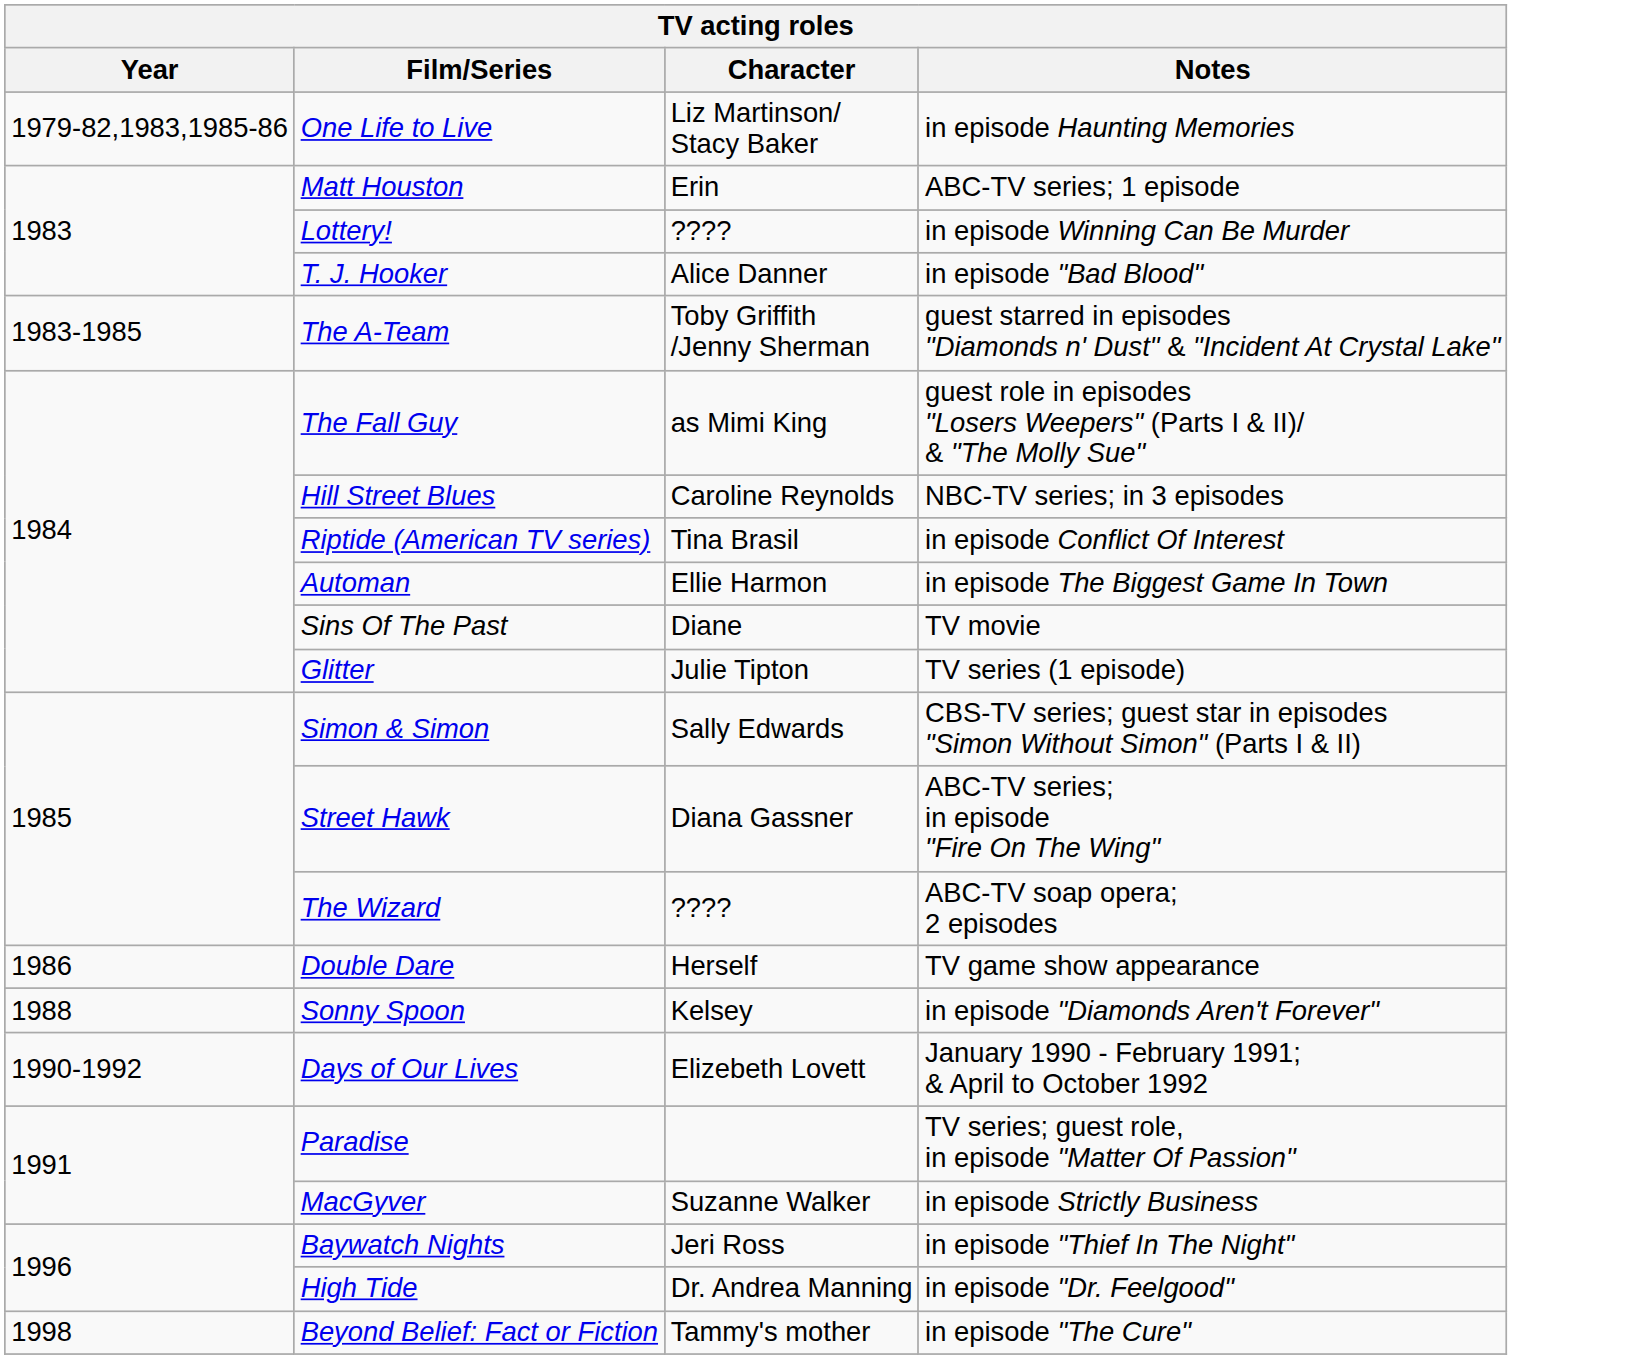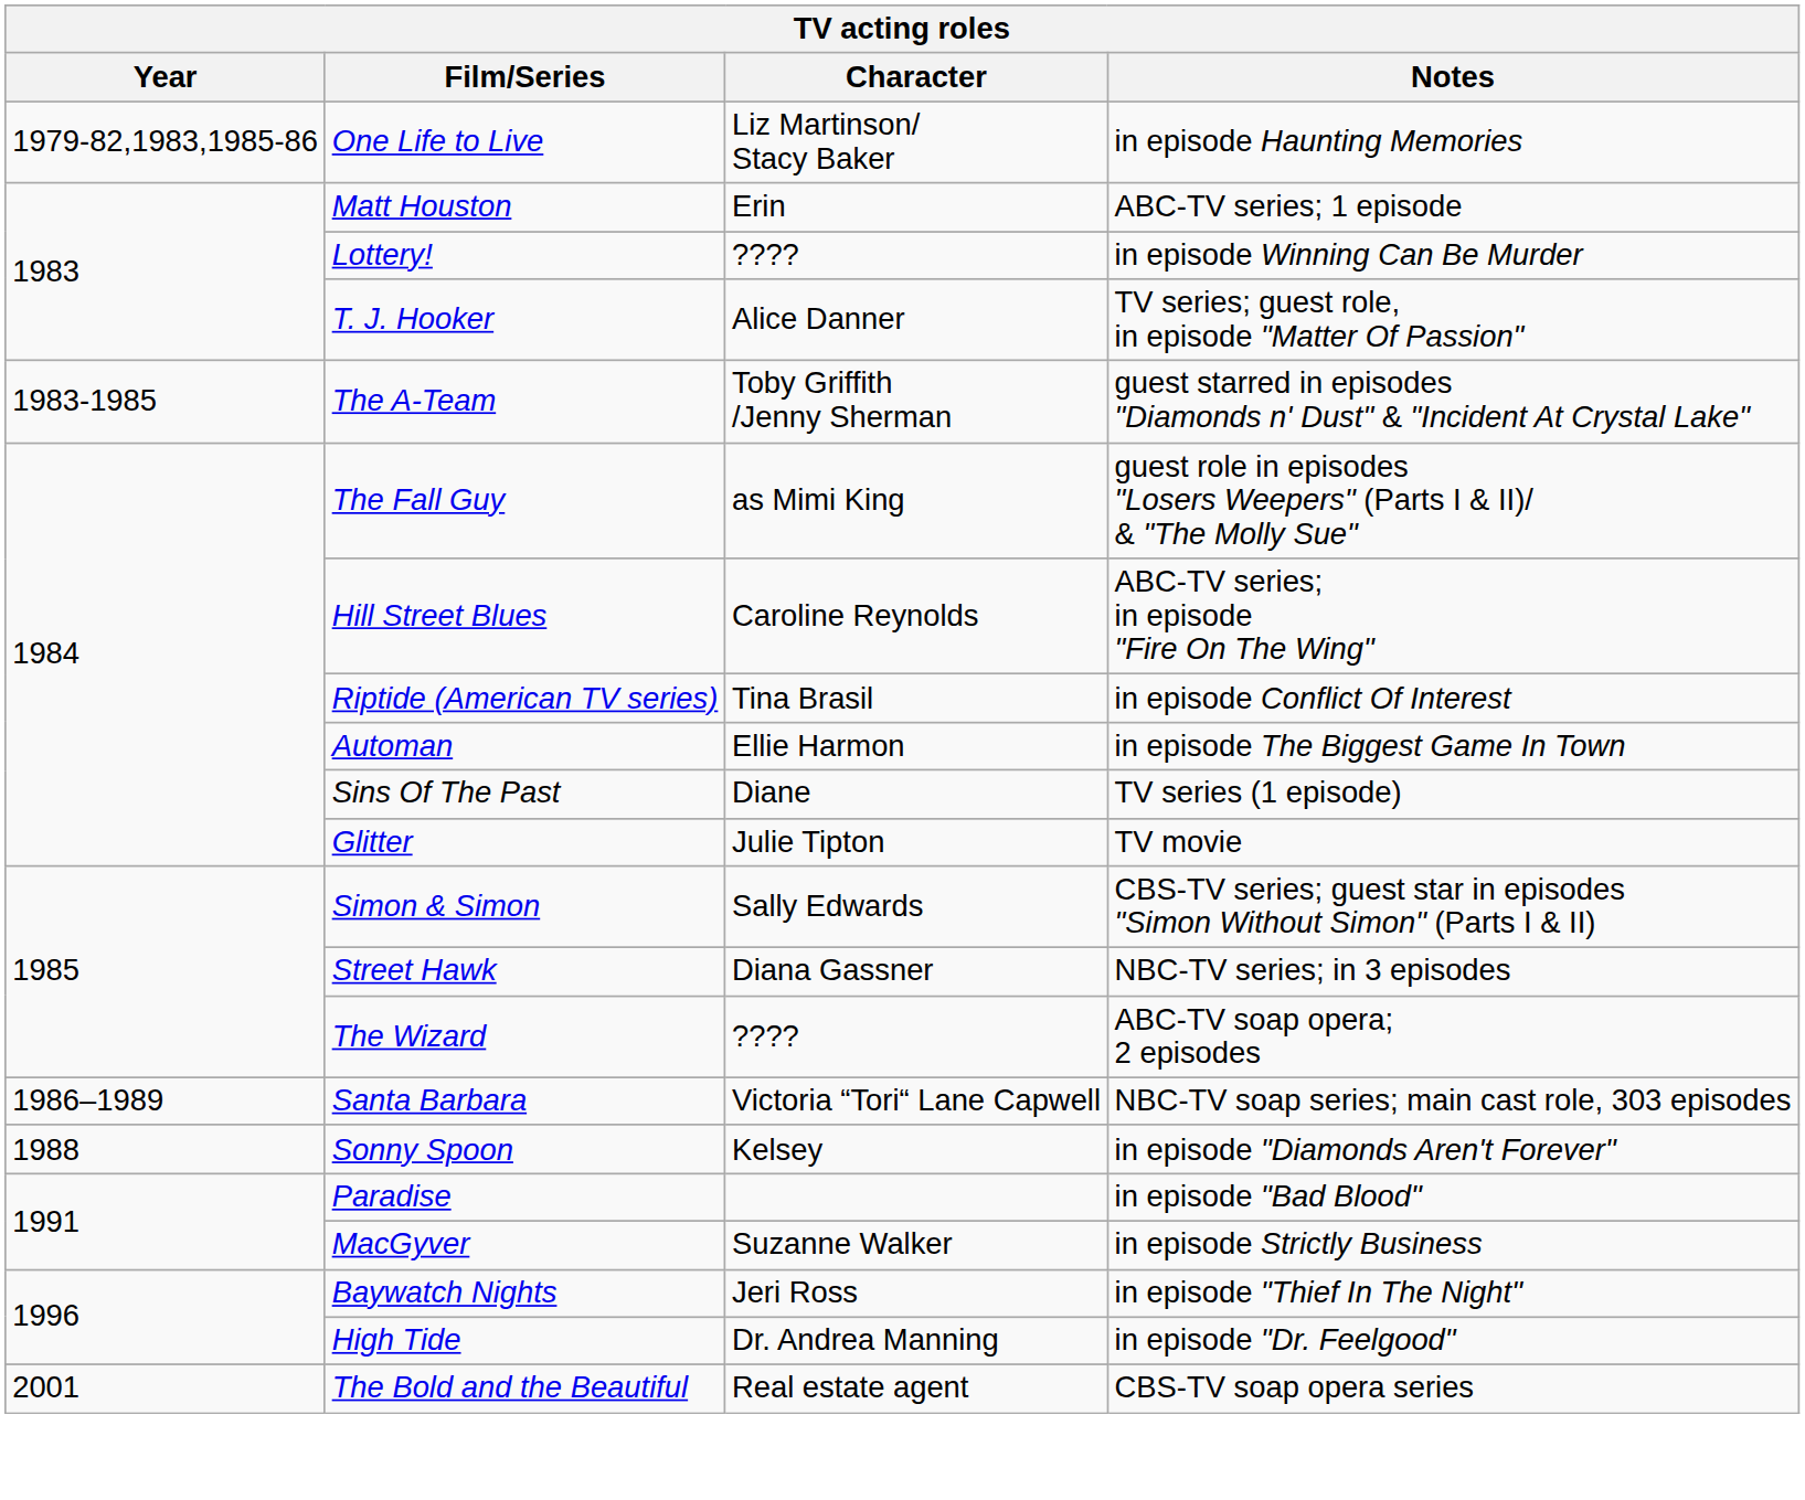T. J. Hooker | Notes: in episode "Bad Blood" -> TV series; guest role, in episode "Matter Of Passion"
Hill Street Blues | Notes: NBC-TV series; in 3 episodes -> ABC-TV series; in episode "Fire On The Wing"
Sins Of The Past | Notes: TV movie -> TV series (1 episode)
Glitter | Notes: TV series (1 episode) -> TV movie
Street Hawk | Notes: ABC-TV series; in episode "Fire On The Wing" -> NBC-TV series; in 3 episodes
- row: 1986 | Double Dare | Herself | TV game show appearance
+ row: 1986–1989 | Santa Barbara | Victoria “Tori“ Lane Capwell | NBC-TV soap series; main cast role, 303 episodes
- row: 1990-1992 | Days of Our Lives | Elizebeth Lovett | January 1990 - February 1991; & April to October 1992
Paradise | Notes: TV series; guest role, in episode "Matter Of Passion" -> in episode "Bad Blood"
- row: 1998 | Beyond Belief: Fact or Fiction | Tammy's mother | in episode "The Cure"
+ row: 2001 | The Bold and the Beautiful | Real estate agent | CBS-TV soap opera series
